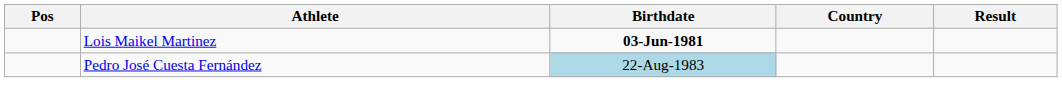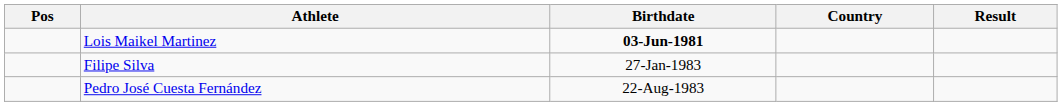+ row: Filipe Silva | 27-Jan-1983
Pedro José Cuesta Fernández | Birthdate: lightblue background -> no background
